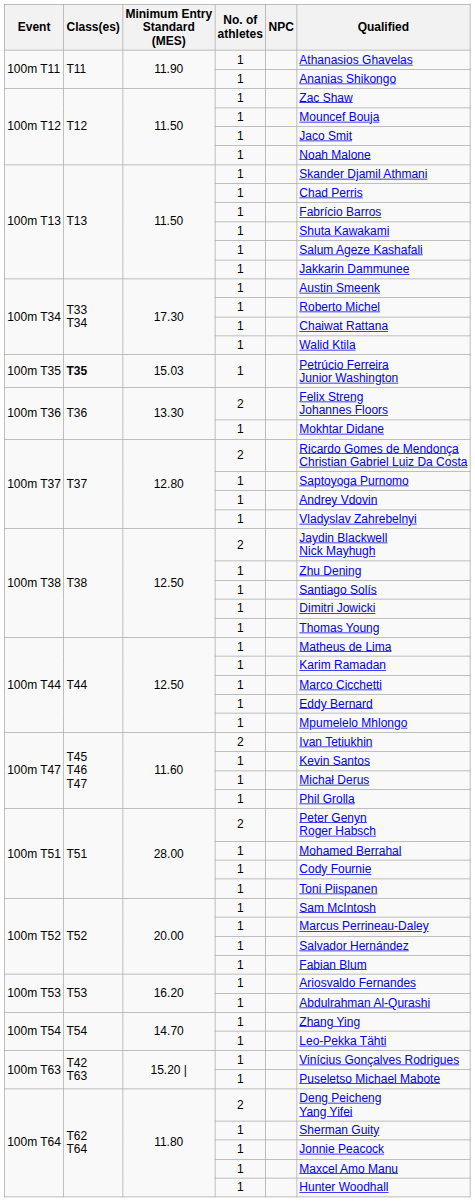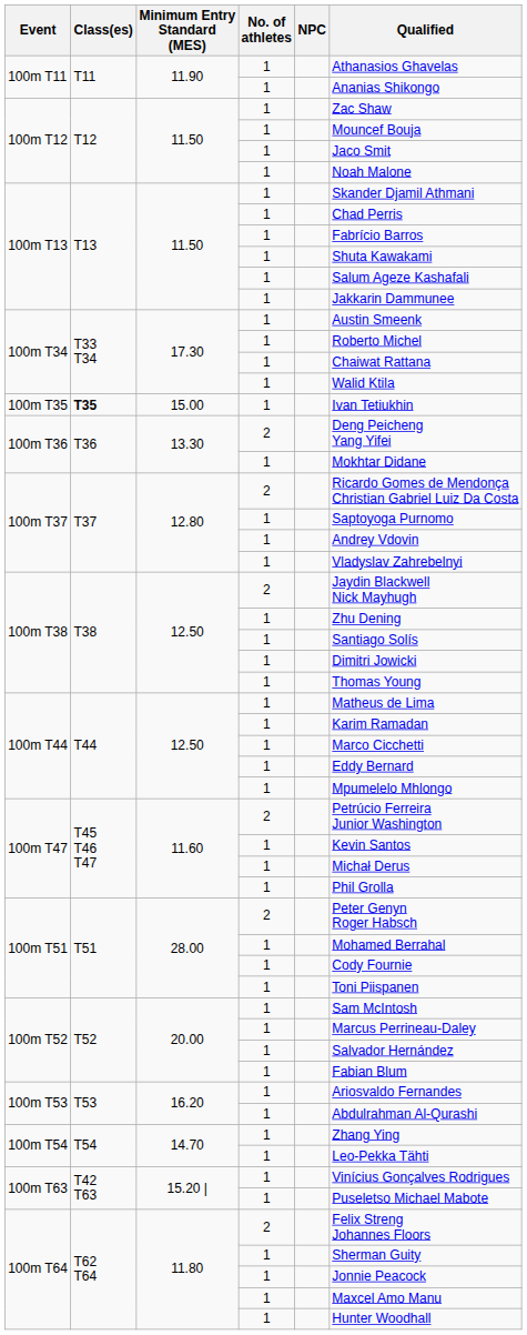100m T35 | Minimum Entry Standard (MES): 15.03 -> 15.00
100m T35 | Qualified: Petrúcio Ferreira Junior Washington -> Ivan Tetiukhin
100m T36 / 2 | Qualified: Felix Streng Johannes Floors -> Deng Peicheng Yang Yifei
100m T47 / 2 | Qualified: Ivan Tetiukhin -> Petrúcio Ferreira Junior Washington
100m T64 / 2 | Qualified: Deng Peicheng Yang Yifei -> Felix Streng Johannes Floors
